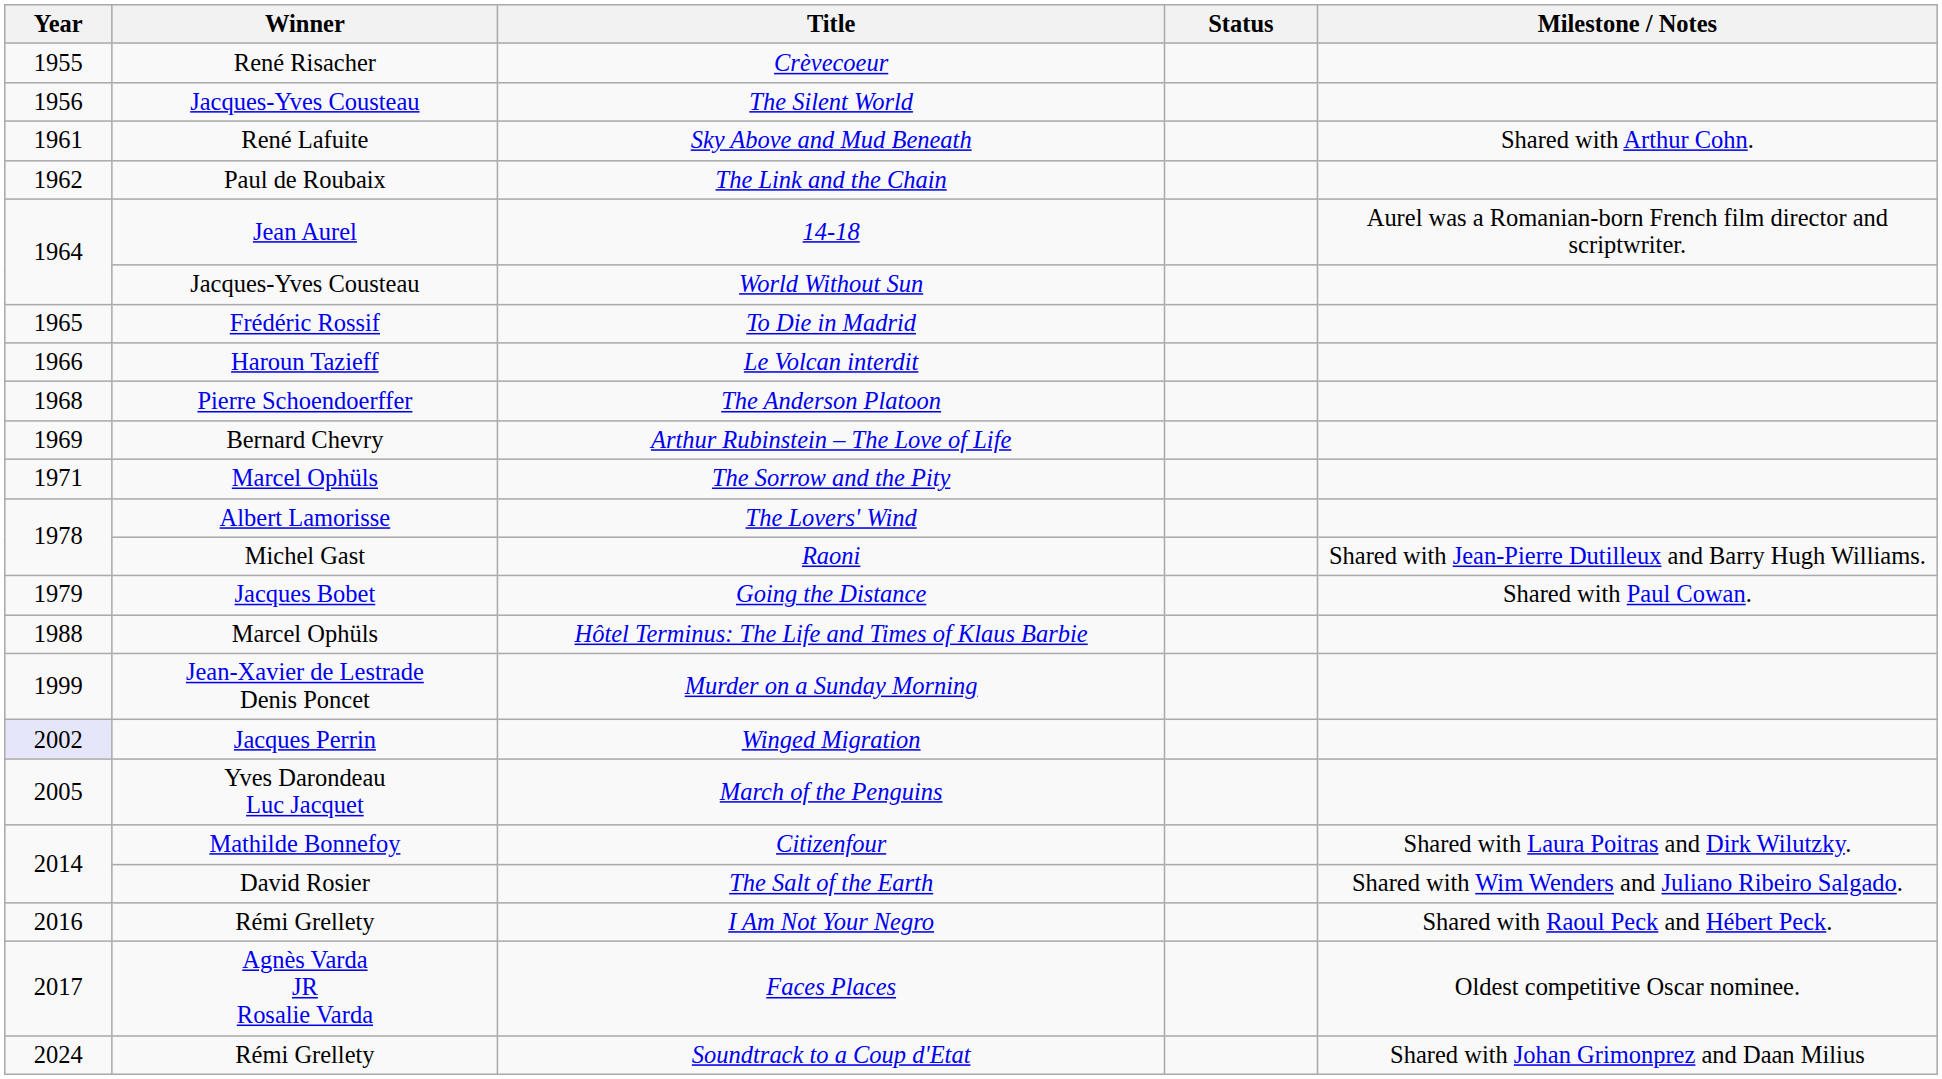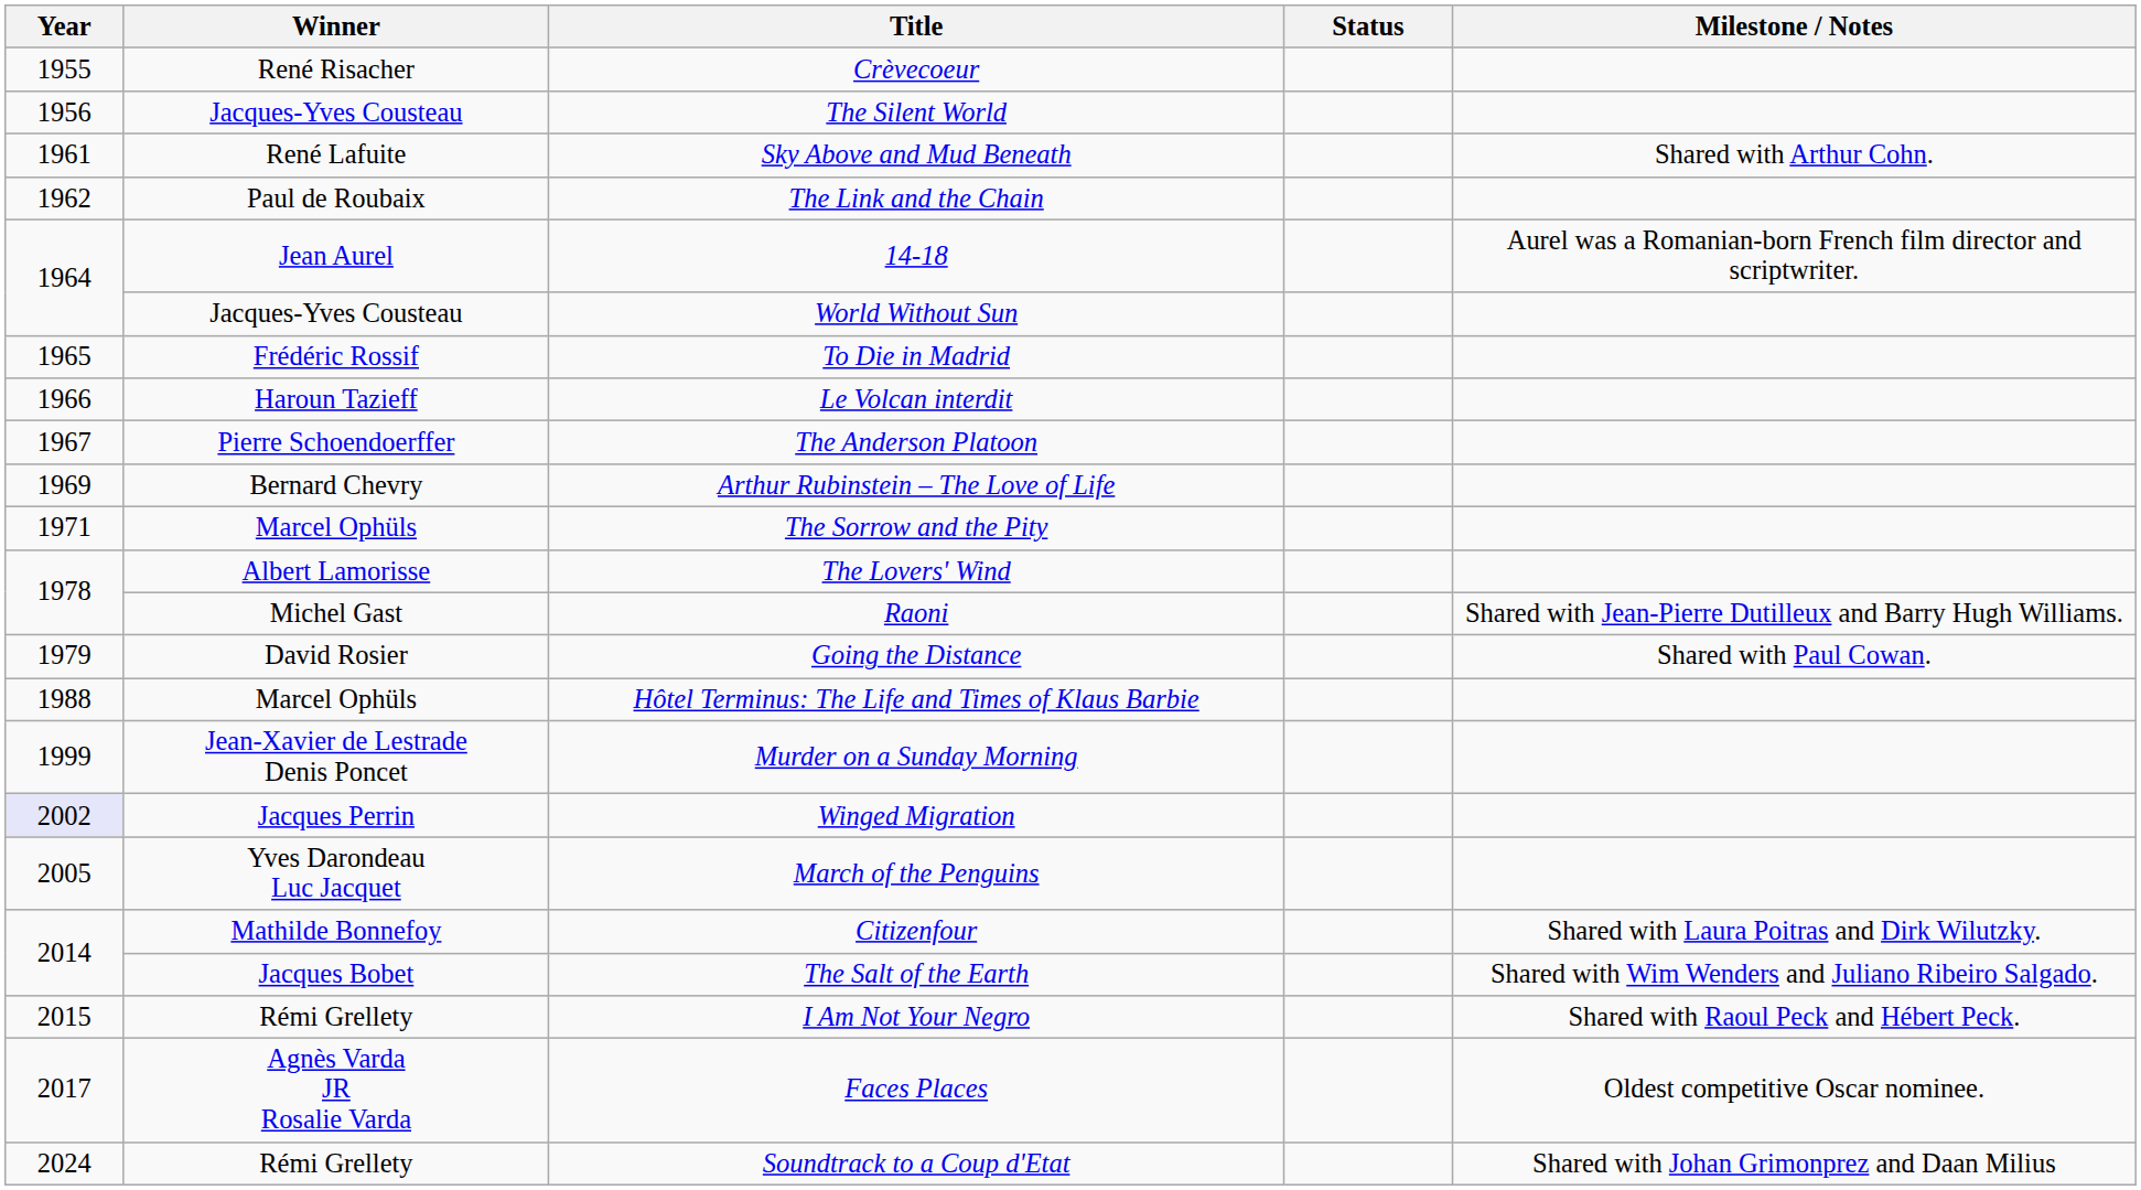The Anderson Platoon | Year: 1968 -> 1967
Going the Distance | Winner: Jacques Bobet -> David Rosier
The Salt of the Earth | Winner: David Rosier -> Jacques Bobet
I Am Not Your Negro | Year: 2016 -> 2015
